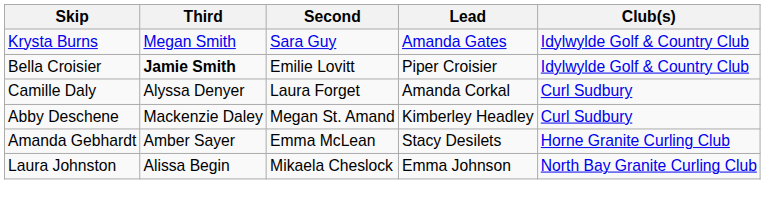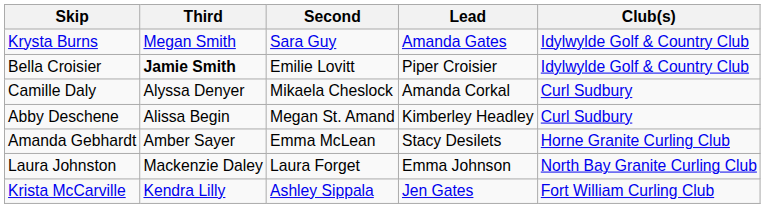Camille Daly | Second: Laura Forget -> Mikaela Cheslock
Abby Deschene | Third: Mackenzie Daley -> Alissa Begin
Laura Johnston | Third: Alissa Begin -> Mackenzie Daley
Laura Johnston | Second: Mikaela Cheslock -> Laura Forget
+ row: Krista McCarville | Kendra Lilly | Ashley Sippala | Jen Gates | Fort William Curling Club
